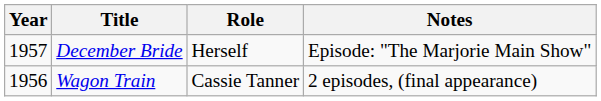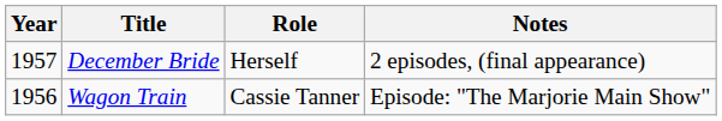December Bride | Notes: Episode: "The Marjorie Main Show" -> 2 episodes, (final appearance)
Wagon Train | Notes: 2 episodes, (final appearance) -> Episode: "The Marjorie Main Show"
